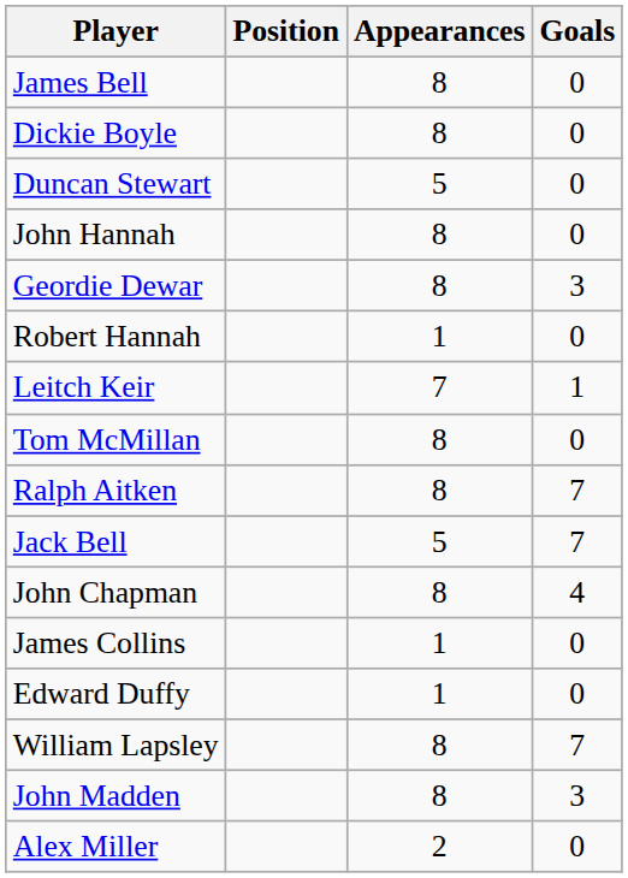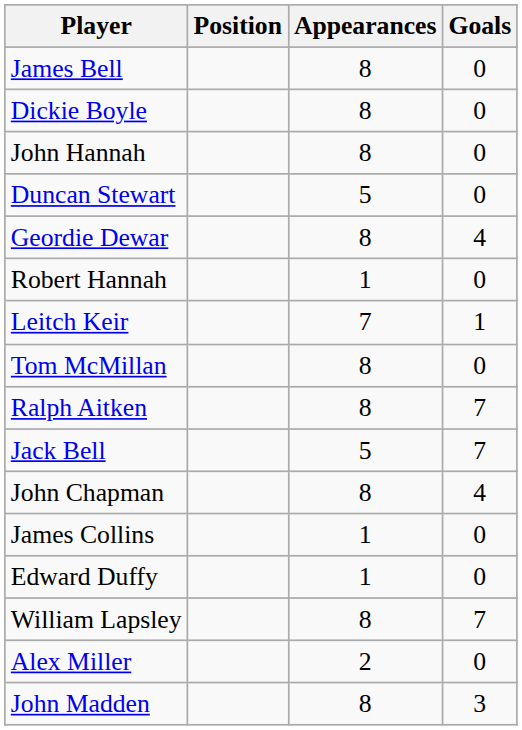rows swapped: John Hannah <-> Duncan Stewart
Geordie Dewar | Goals: 3 -> 4
rows swapped: John Madden <-> Alex Miller
